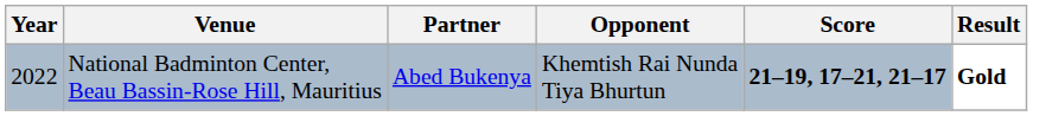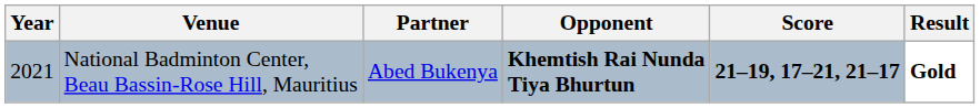National Badminton Center, Beau Bassin-Rose Hill, Mauritius | Year: 2022 -> 2021
National Badminton Center, Beau Bassin-Rose Hill, Mauritius | Opponent: normal -> bold
